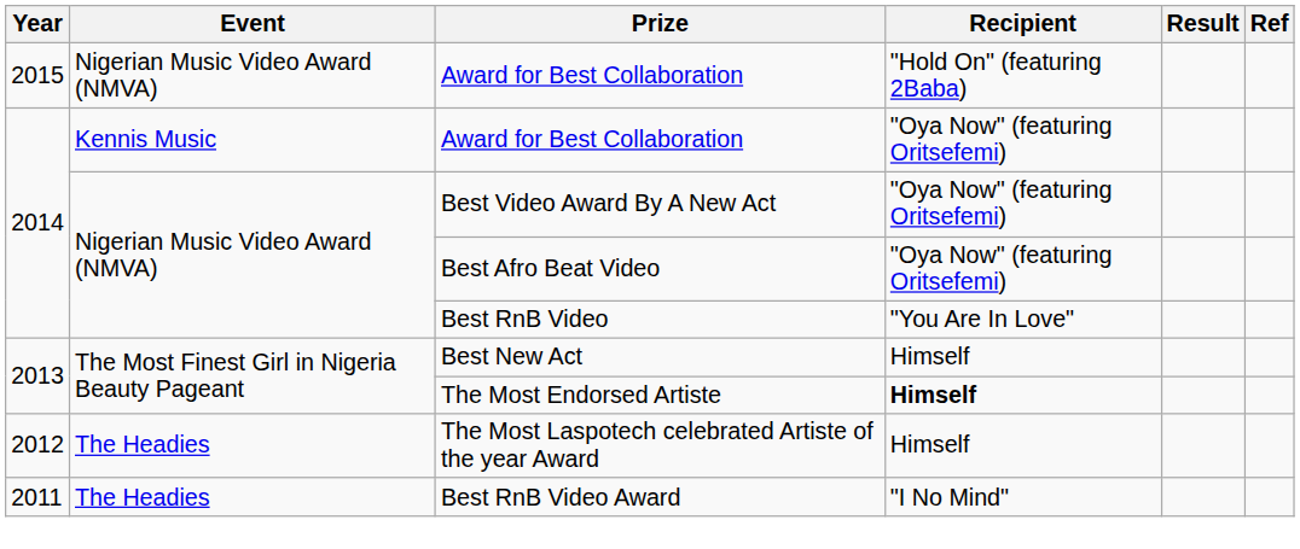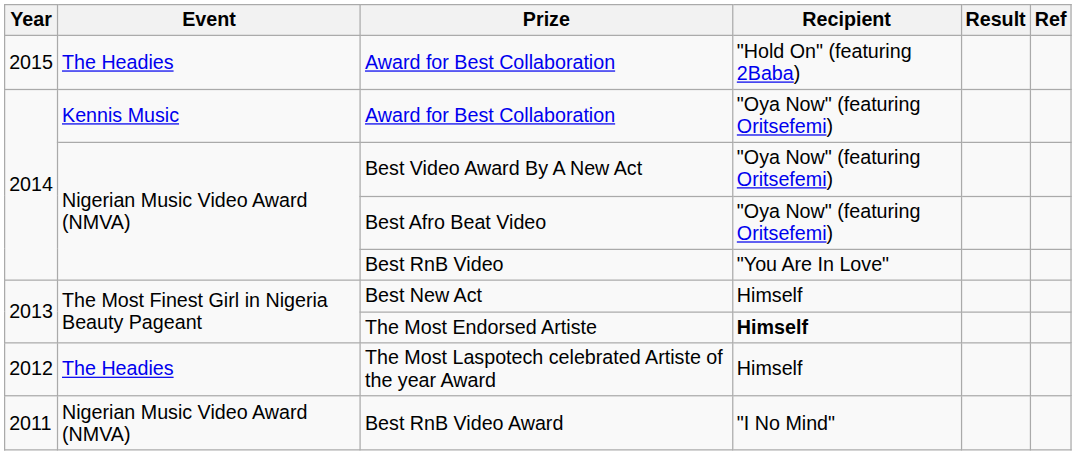2015 / Award for Best Collaboration | Event: Nigerian Music Video Award (NMVA) -> The Headies
Best RnB Video Award | Event: The Headies -> Nigerian Music Video Award (NMVA)
